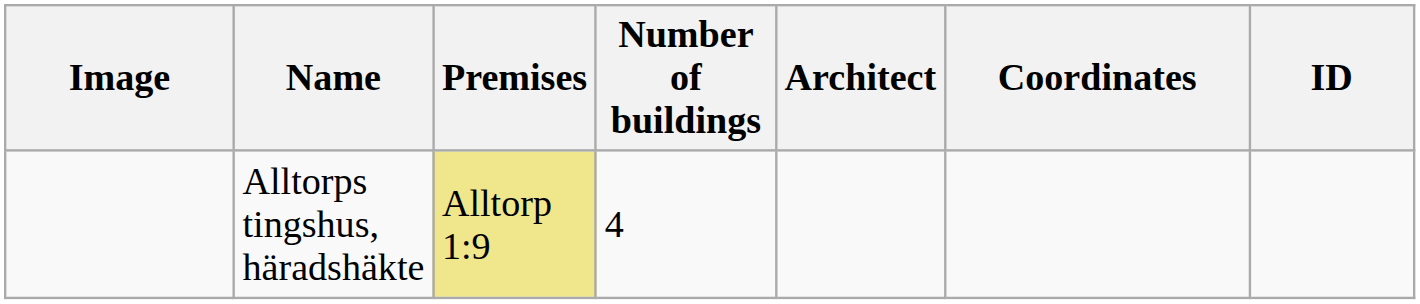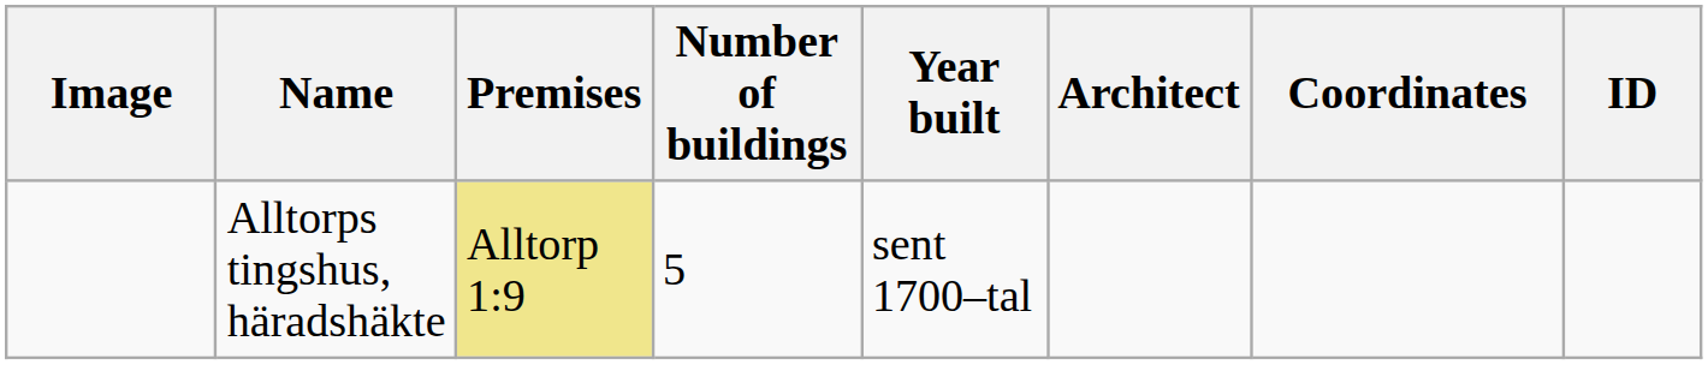+ column: Year built | sent 1700–tal
Alltorps tingshus, häradshäkte | Number of buildings: 4 -> 5
